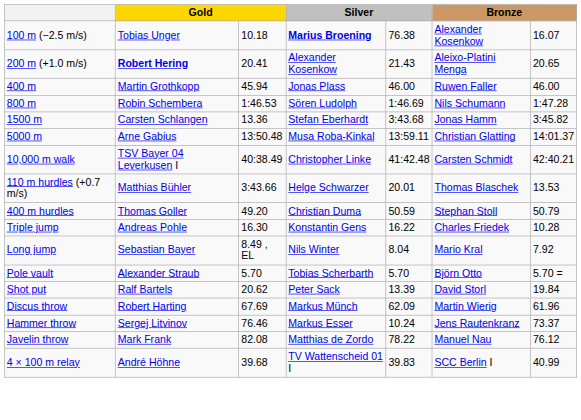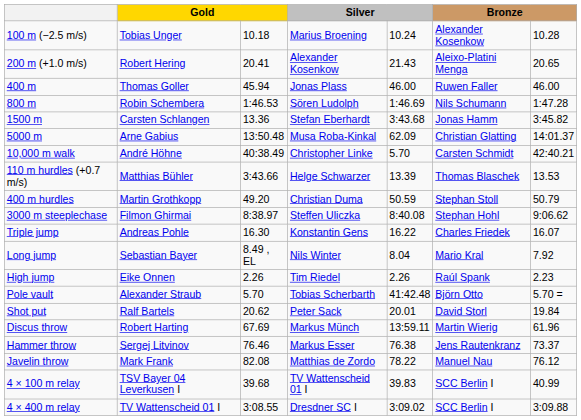100 m (−2.5 m/s) | column 4: bold -> normal
100 m (−2.5 m/s) | column 5: 76.38 -> 10.24
100 m (−2.5 m/s) | column 7: 16.07 -> 10.28
200 m (+1.0 m/s) | column 2: bold -> normal
400 m | column 2: Martin Grothkopp -> Thomas Goller
5000 m | column 5: 13:59.11 -> 62.09
10,000 m walk | column 2: TSV Bayer 04 Leverkusen I -> André Höhne
10,000 m walk | column 5: 41:42.48 -> 5.70
110 m hurdles (+0.7 m/s) | column 5: 20.01 -> 13.39
400 m hurdles | column 2: Thomas Goller -> Martin Grothkopp
+ row: 3000 m steeplechase | Filmon Ghirmai | 8:38.97 | Steffen Uliczka | 8:40.08 | Stephan Hohl | 9:06.62
Triple jump | column 7: 10.28 -> 16.07
+ row: High jump | Eike Onnen | 2.26 | Tim Riedel | 2.26 | Raúl Spank | 2.23
Pole vault | column 5: 5.70 -> 41:42.48
Shot put | column 5: 13.39 -> 20.01
Discus throw | column 5: 62.09 -> 13:59.11
Hammer throw | column 5: 10.24 -> 76.38
4 × 100 m relay | column 2: André Höhne -> TSV Bayer 04 Leverkusen I
+ row: 4 × 400 m relay | TV Wattenscheid 01 I | 3:08.55 | Dresdner SC I | 3:09.02 | SCC Berlin I | 3:09.88
